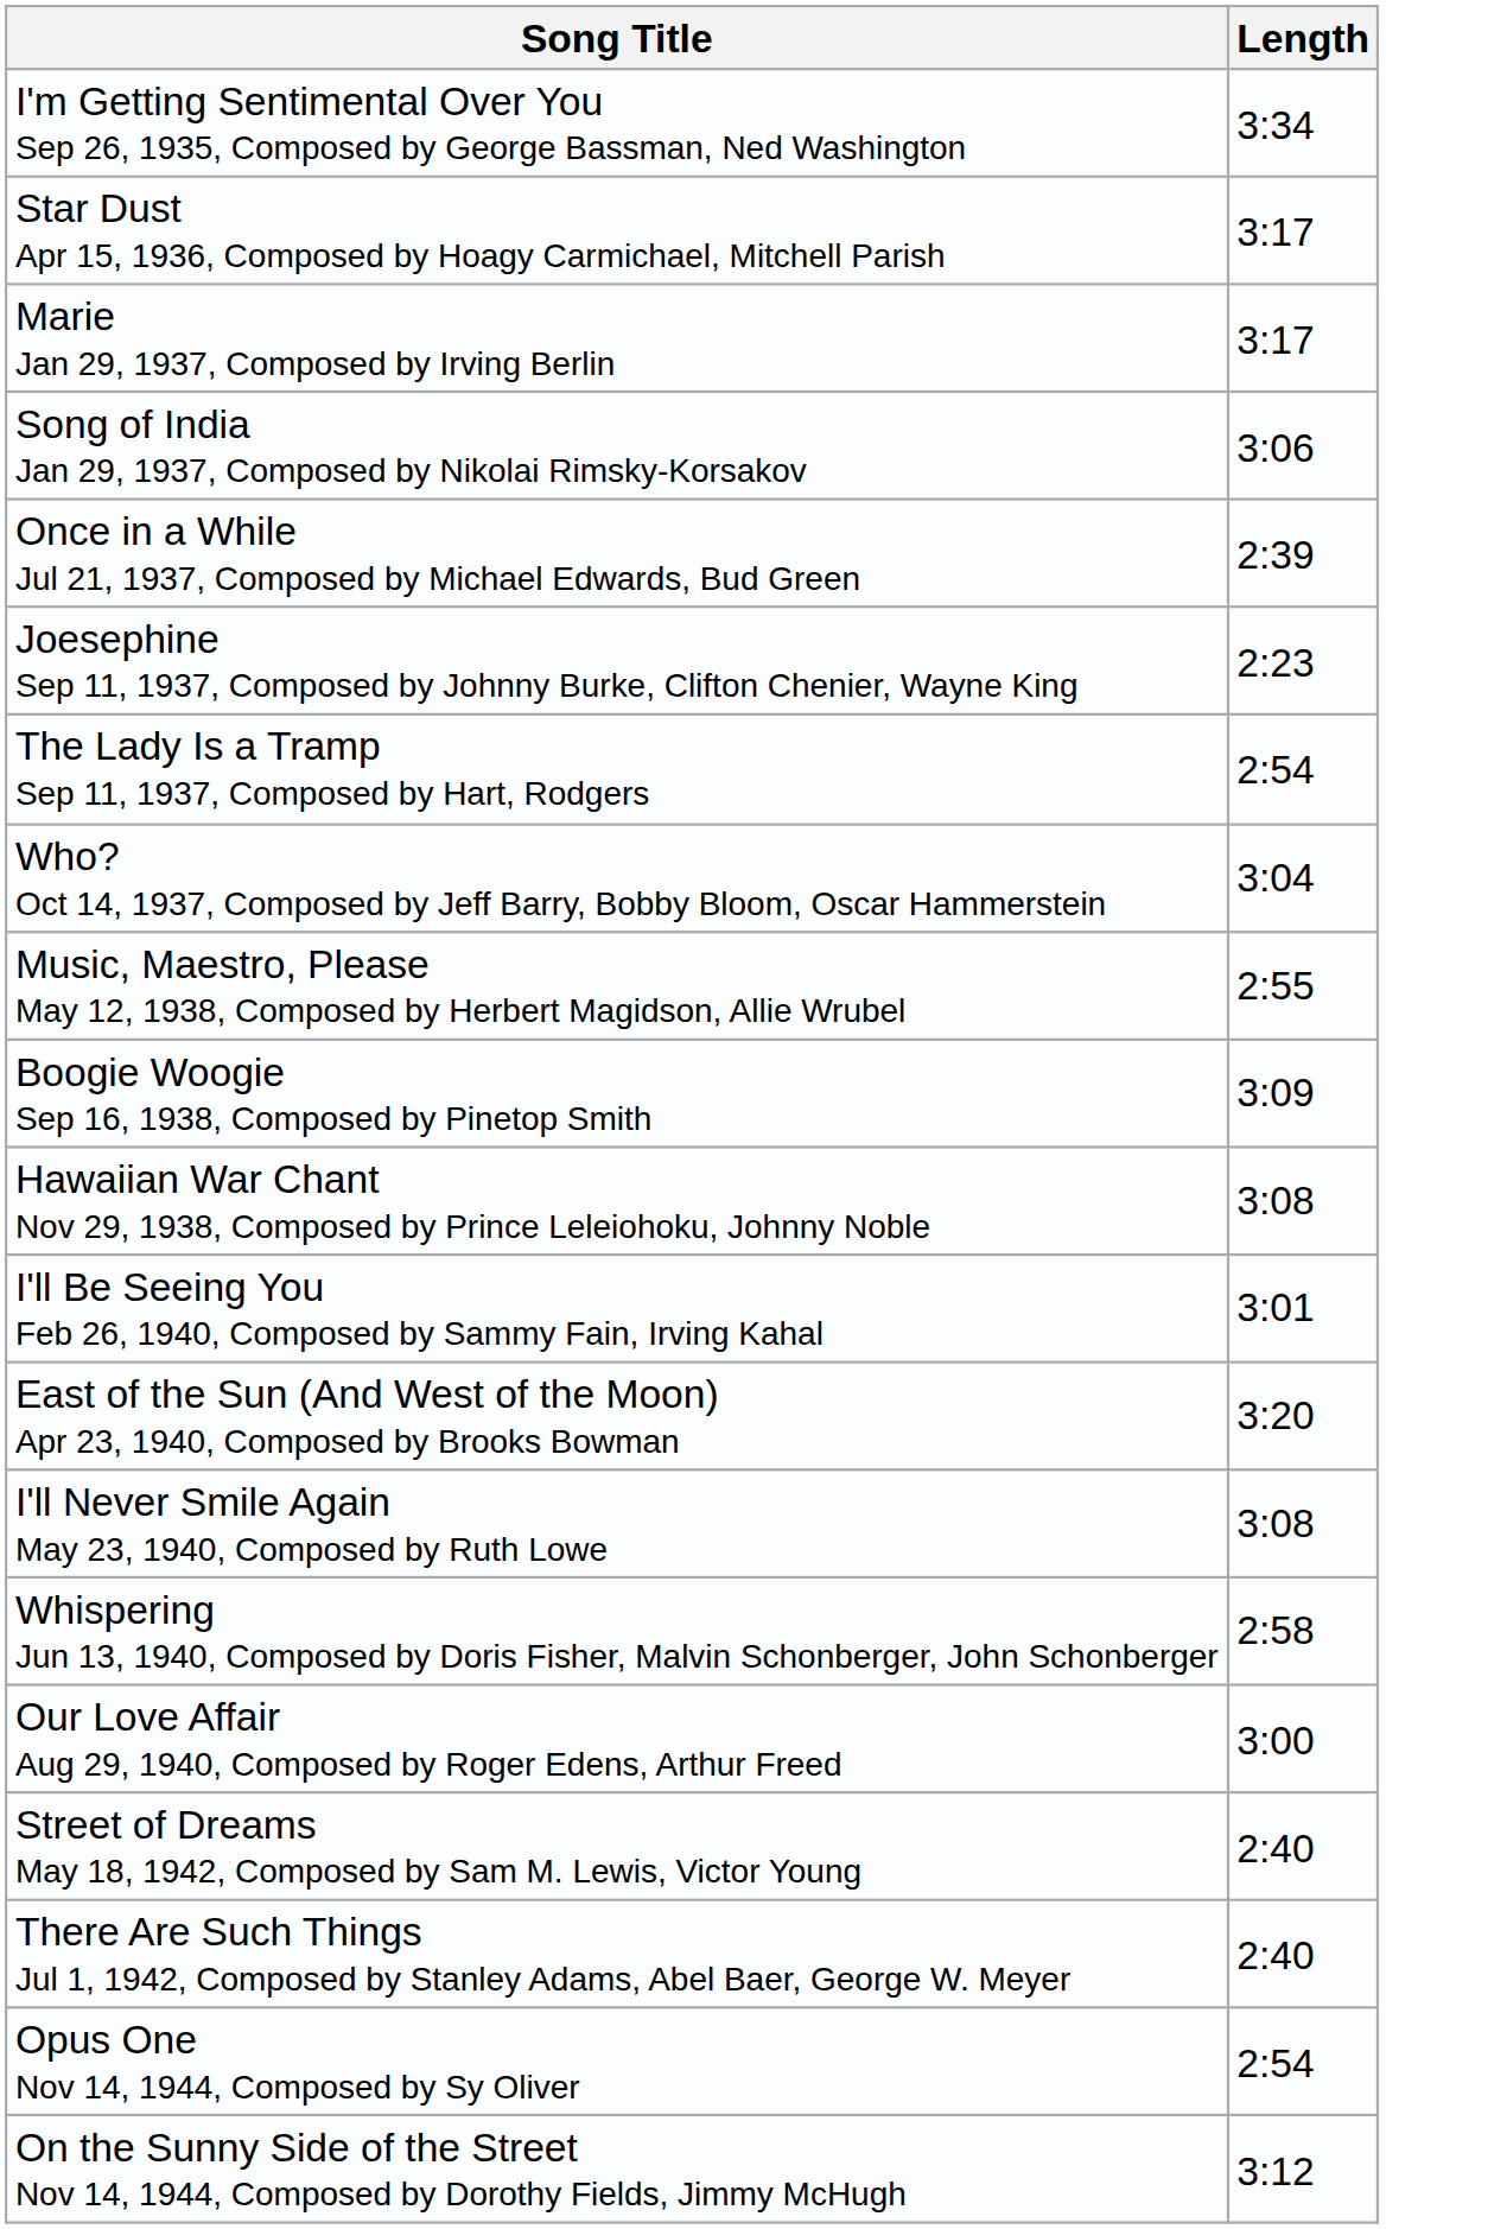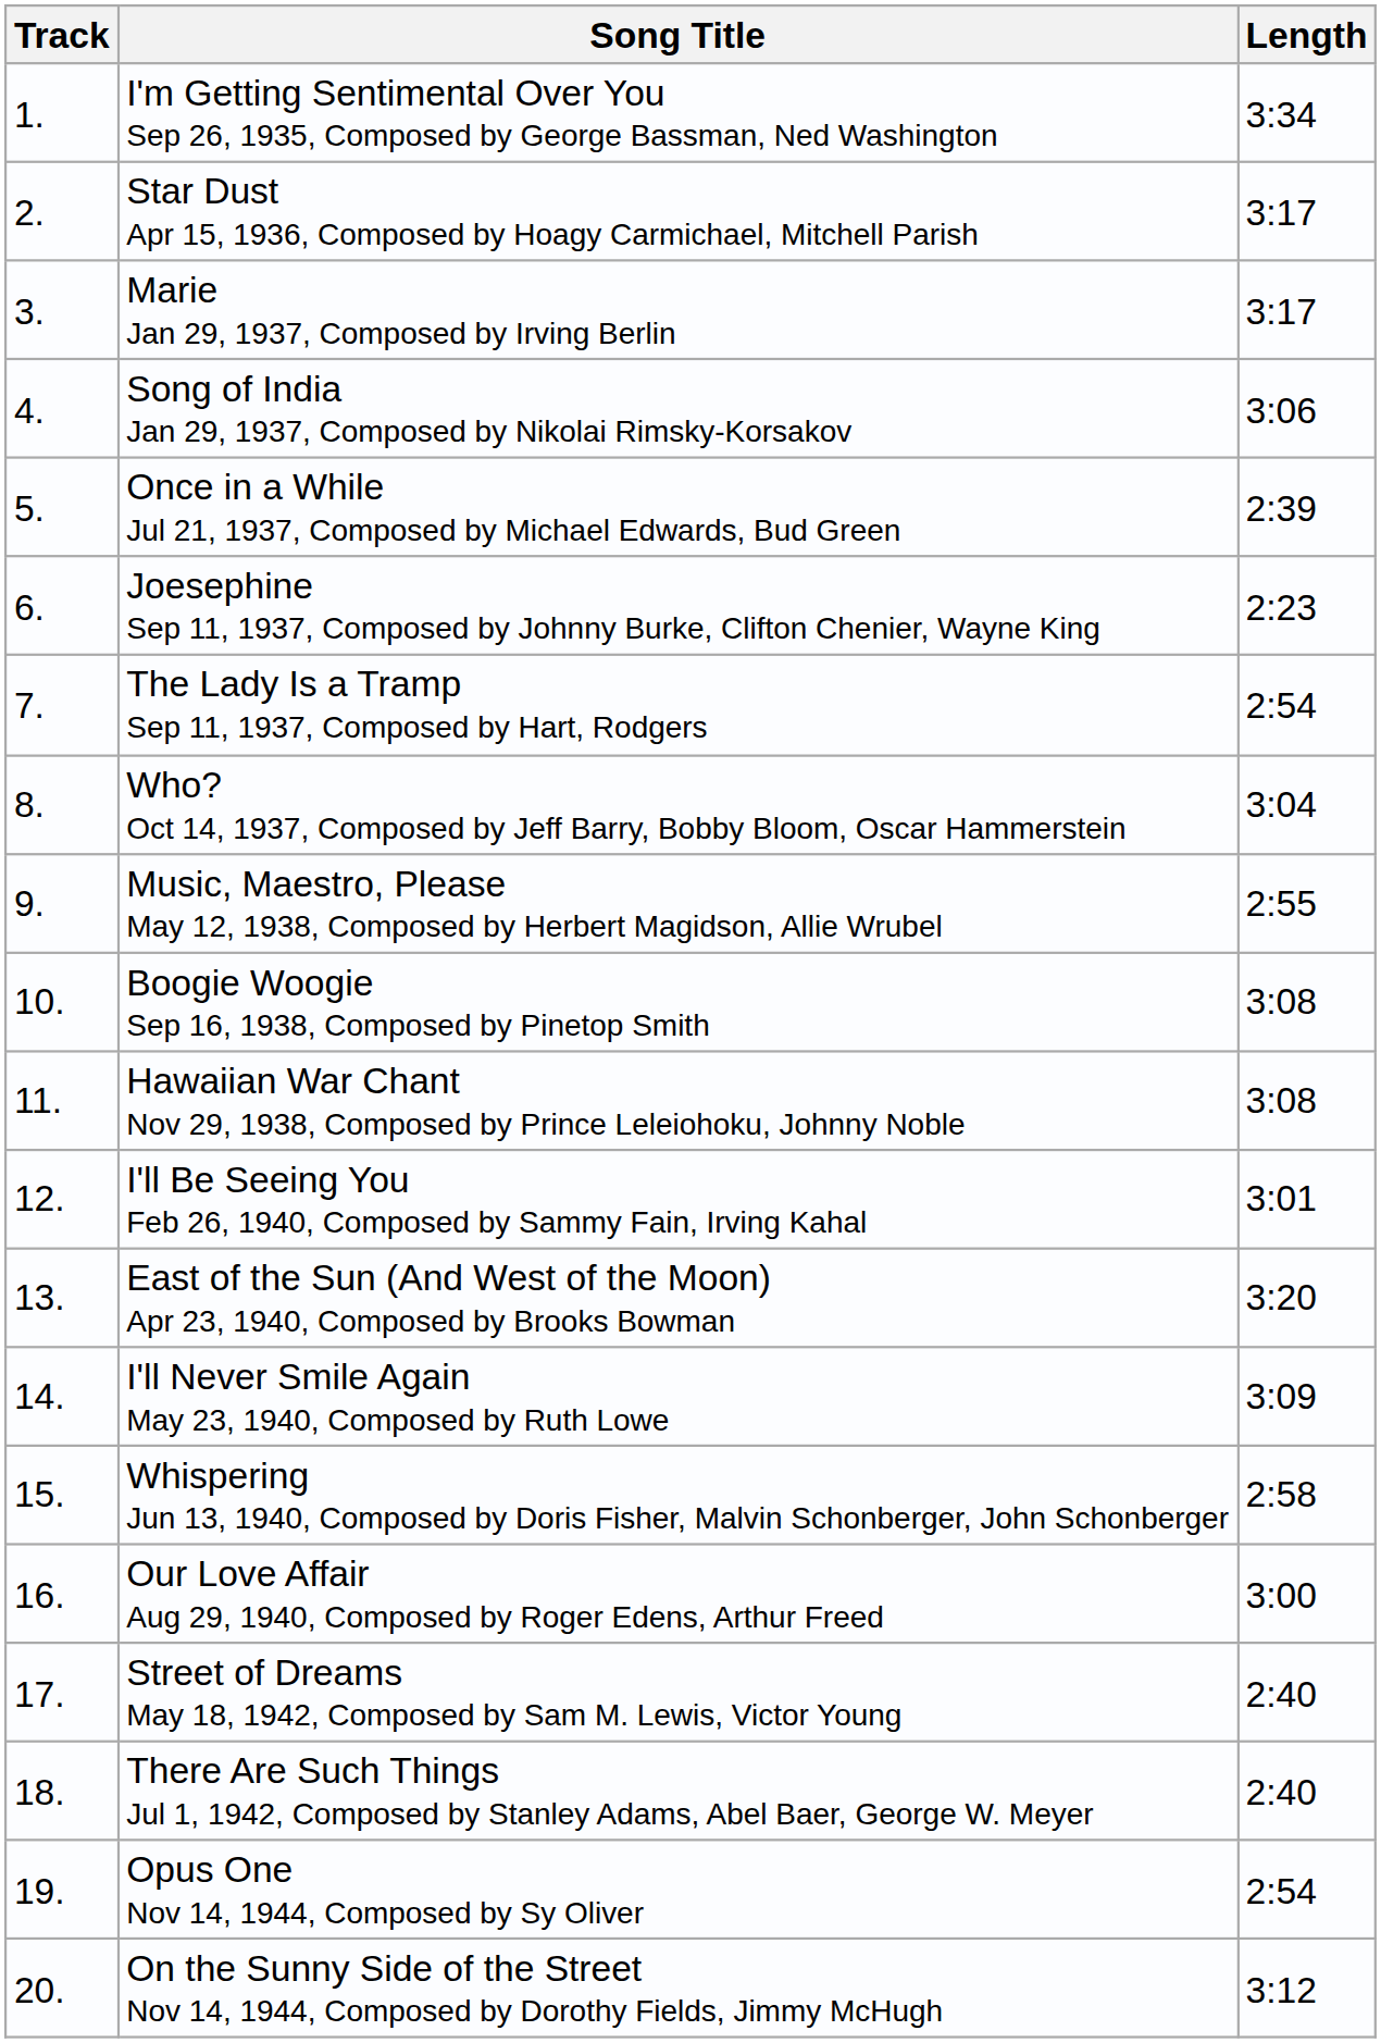+ column: Track | 1. | 2. | 3. | 4. | 5. | 6. | 7. | 8. | 9. | 10. | 11. | 12. | 13. | 14. | 15. | 16. | 17. | 18. | 19. | 20.
Boogie Woogie Sep 16, 1938, Composed by Pinetop Smith | Length: 3:09 -> 3:08
I'll Never Smile Again May 23, 1940, Composed by Ruth Lowe | Length: 3:08 -> 3:09
